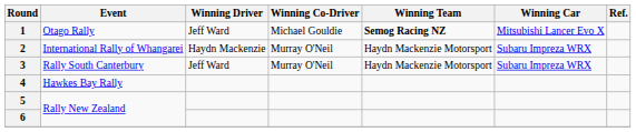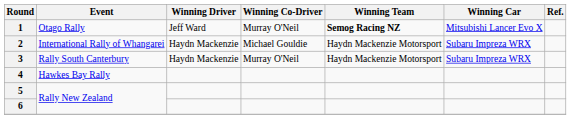1 | Winning Co-Driver: Michael Gouldie -> Murray O'Neil
2 | Winning Co-Driver: Murray O'Neil -> Michael Gouldie
3 | Winning Driver: Jeff Ward -> Haydn Mackenzie
